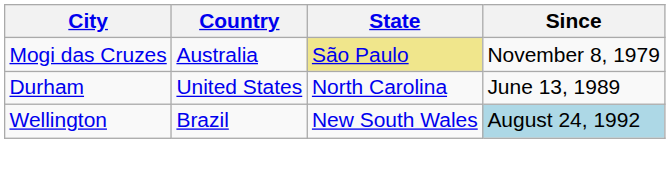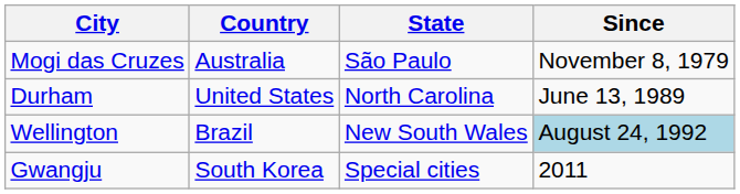Mogi das Cruzes | State: khaki background -> no background
+ row: Gwangju | South Korea | Special cities | 2011
